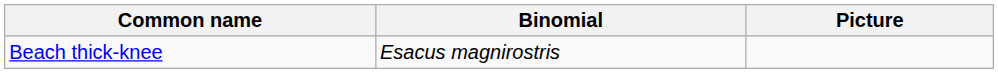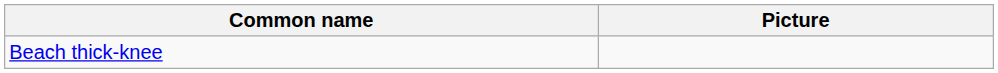- column: Binomial | Esacus magnirostris
